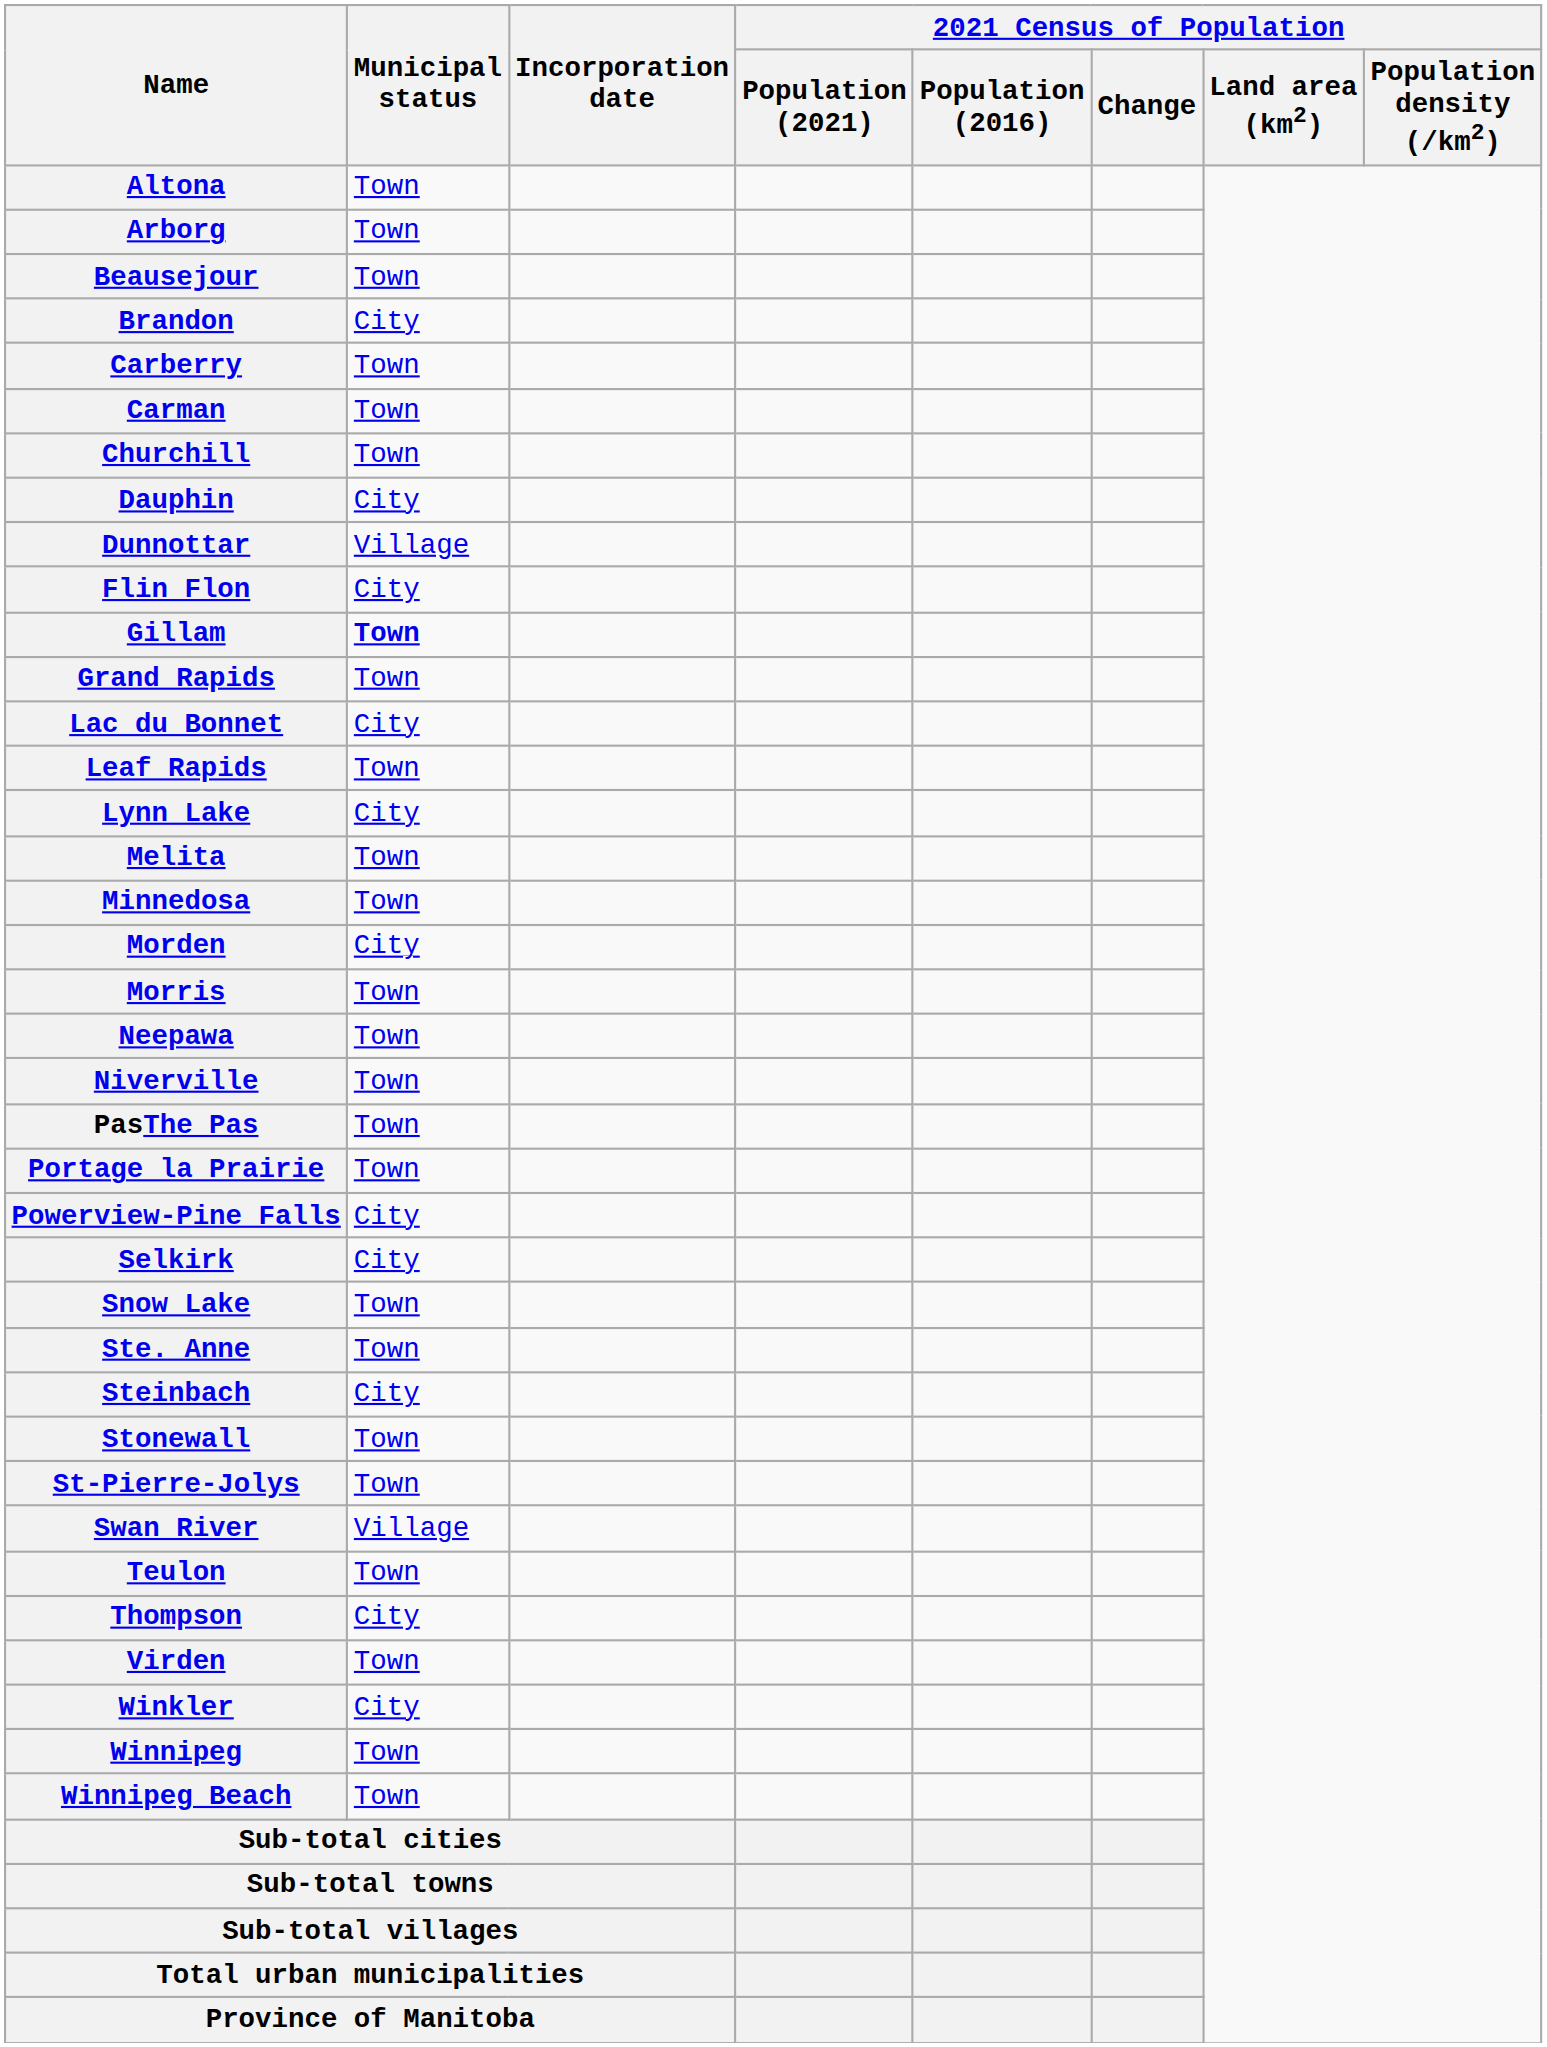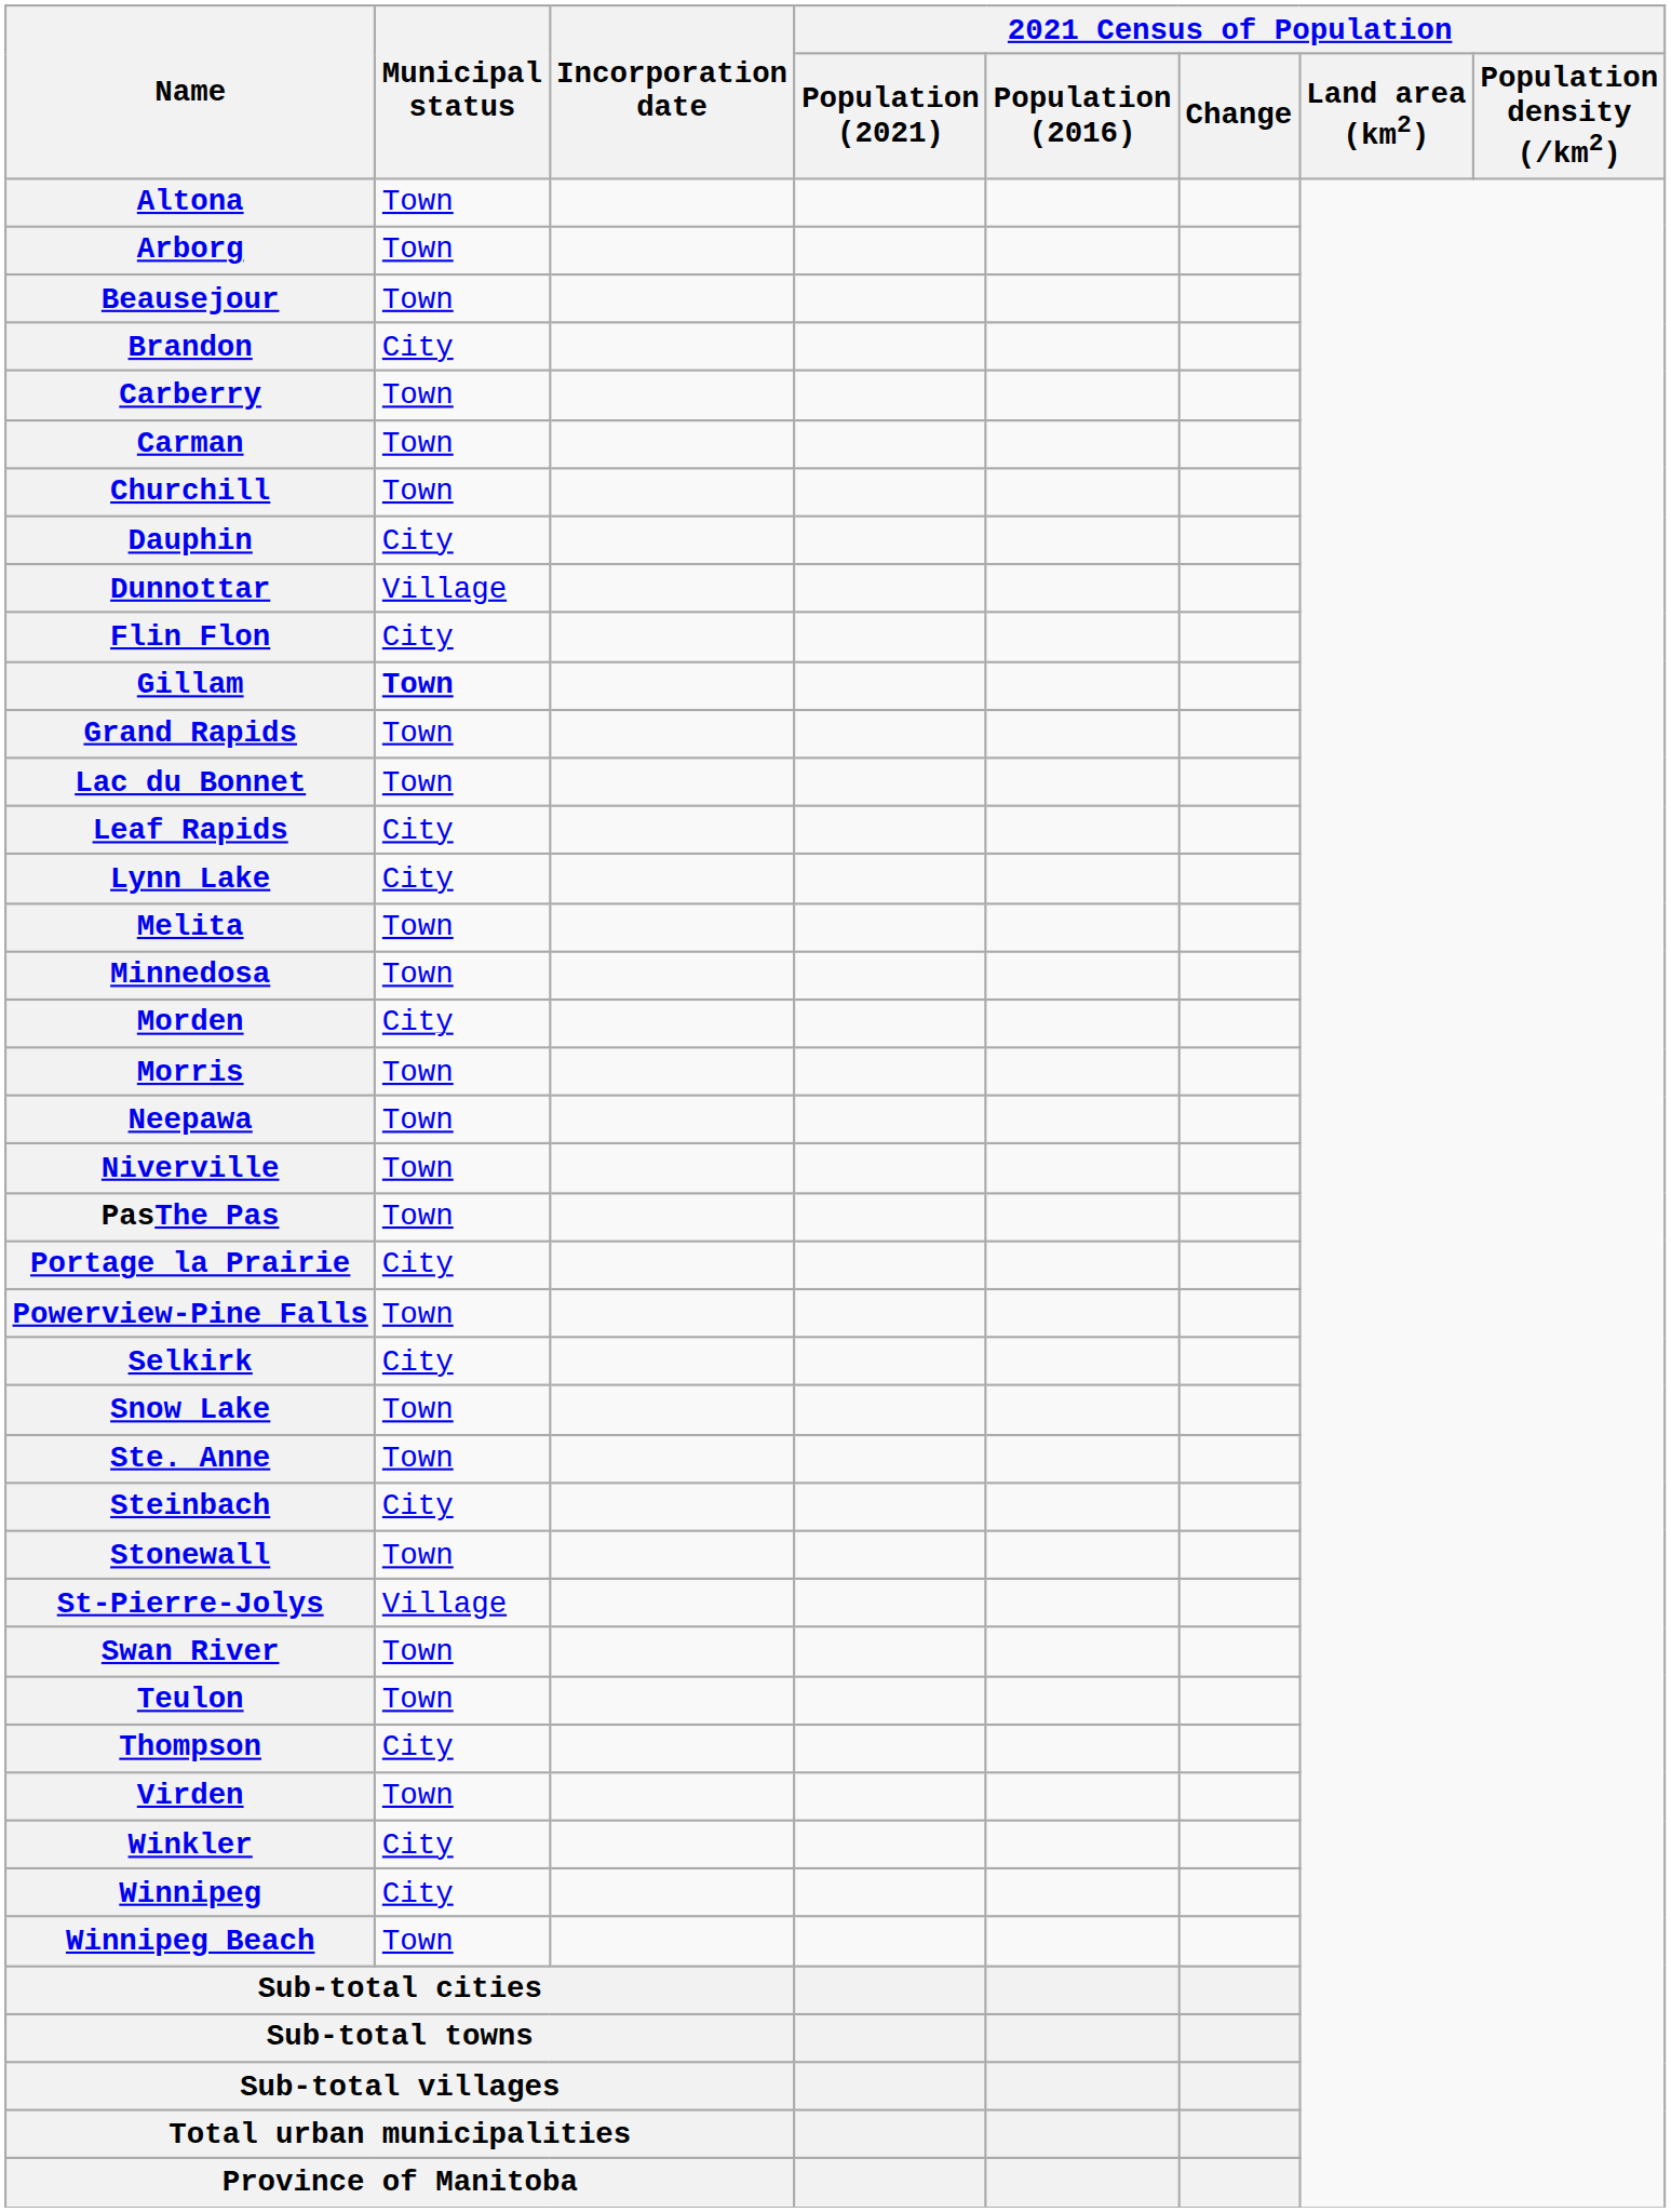Lac du Bonnet | Municipal status: City -> Town
Leaf Rapids | Municipal status: Town -> City
Portage la Prairie | Municipal status: Town -> City
Powerview-Pine Falls | Municipal status: City -> Town
St-Pierre-Jolys | Municipal status: Town -> Village
Swan River | Municipal status: Village -> Town
Winnipeg | Municipal status: Town -> City
